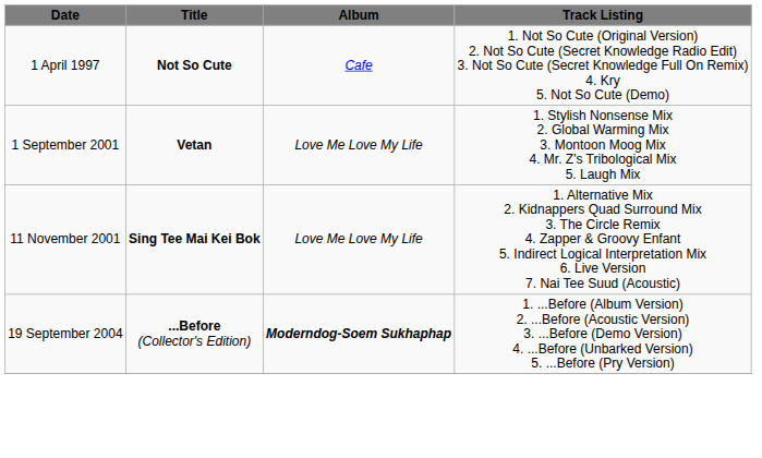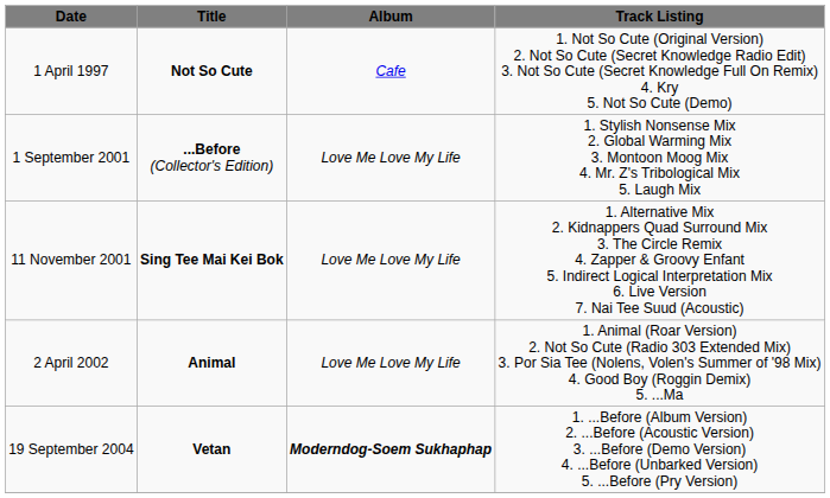1 September 2001 | Title: Vetan -> ...Before (Collector's Edition)
+ row: 2 April 2002 | Animal | Love Me Love My Life | 1. Animal (Roar Version) 2. Not So Cute (Radio 303 Extended Mix) 3. Por Sia Tee (Nolens, Volen's Summer of '98 Mix) 4. Good Boy (Roggin Demix) 5. ...Ma
19 September 2004 | Title: ...Before (Collector's Edition) -> Vetan
